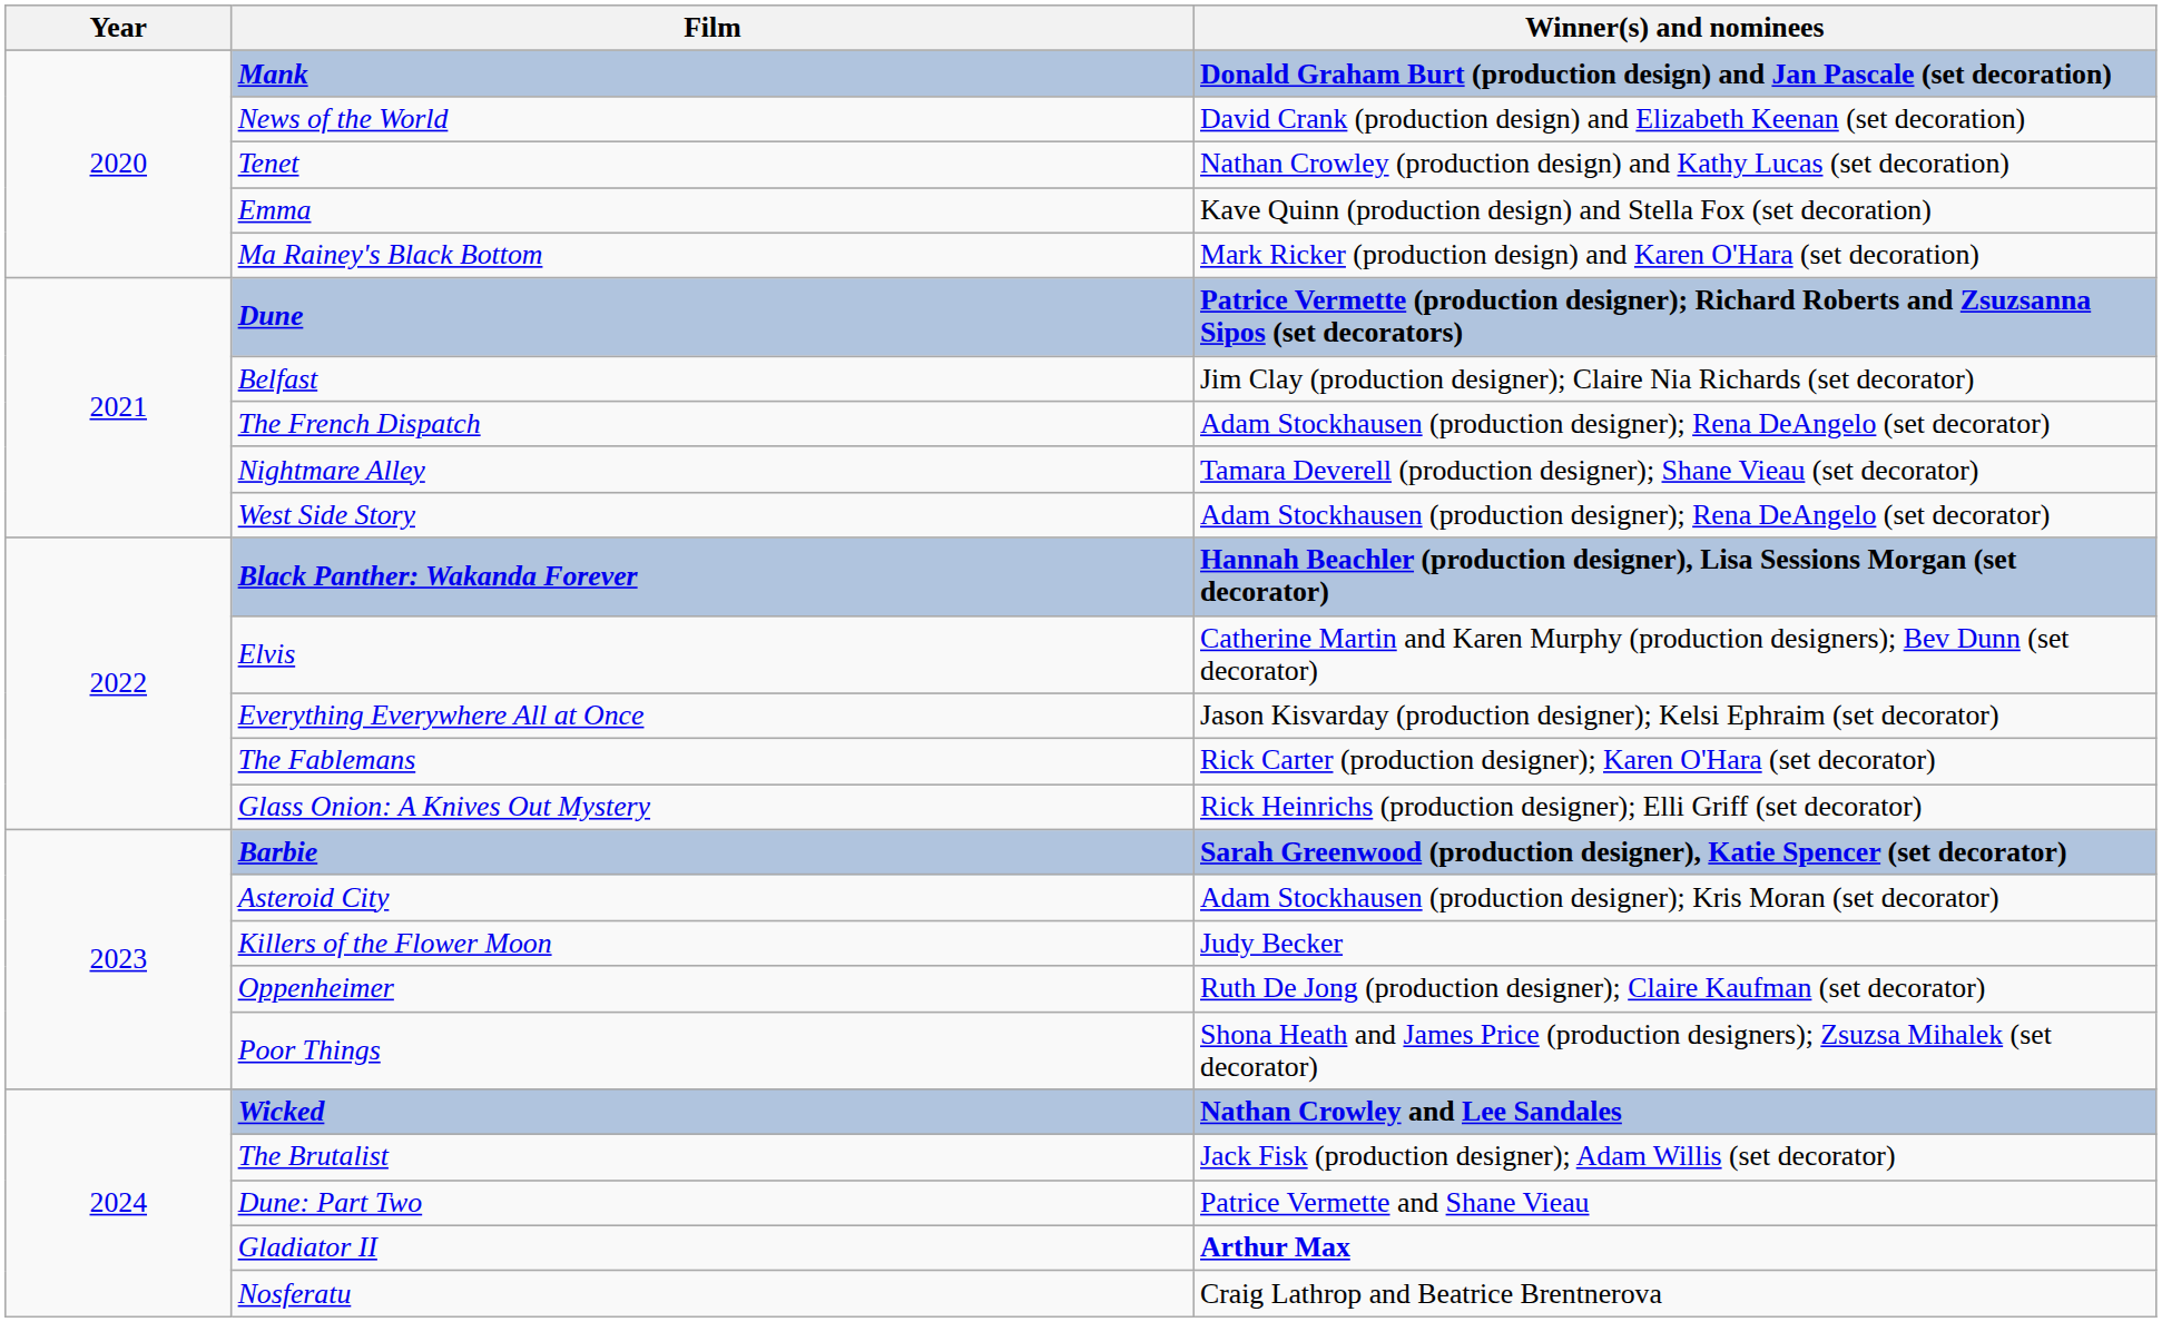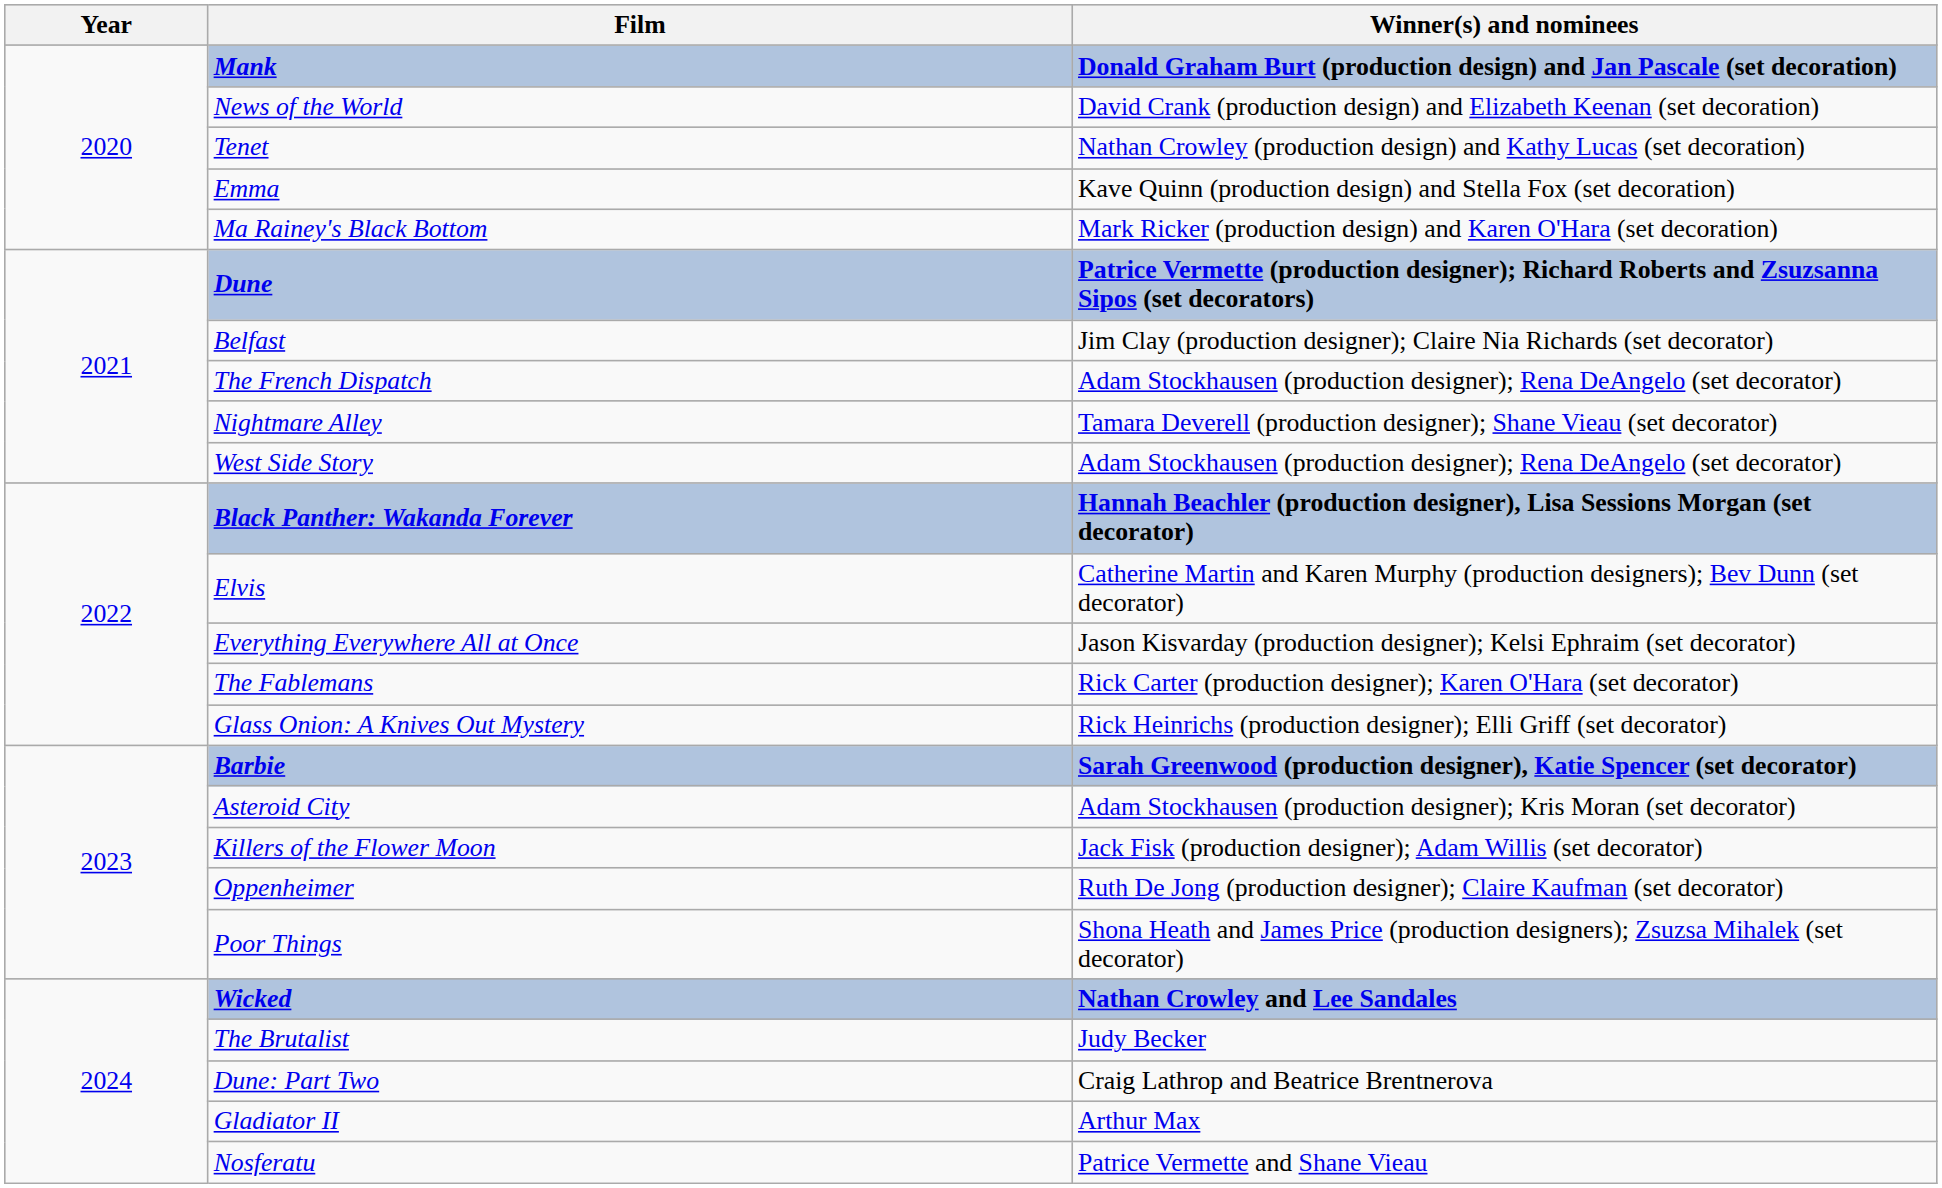Killers of the Flower Moon | Winner(s) and nominees: Judy Becker -> Jack Fisk (production designer); Adam Willis (set decorator)
The Brutalist | Winner(s) and nominees: Jack Fisk (production designer); Adam Willis (set decorator) -> Judy Becker
Dune: Part Two | Winner(s) and nominees: Patrice Vermette and Shane Vieau -> Craig Lathrop and Beatrice Brentnerova
Gladiator II | Winner(s) and nominees: bold -> normal
Nosferatu | Winner(s) and nominees: Craig Lathrop and Beatrice Brentnerova -> Patrice Vermette and Shane Vieau
